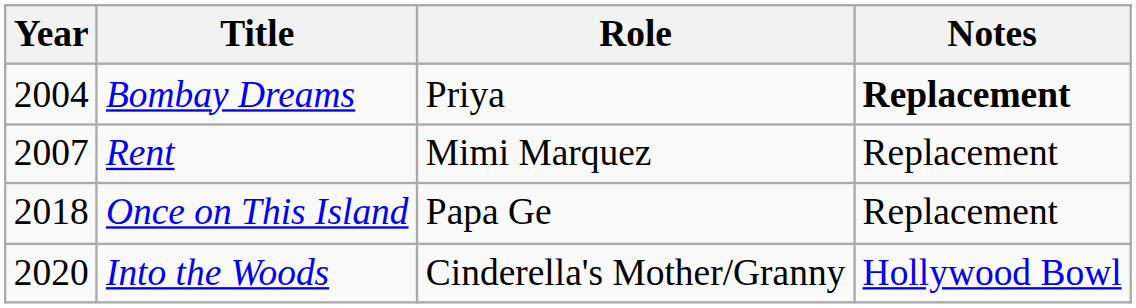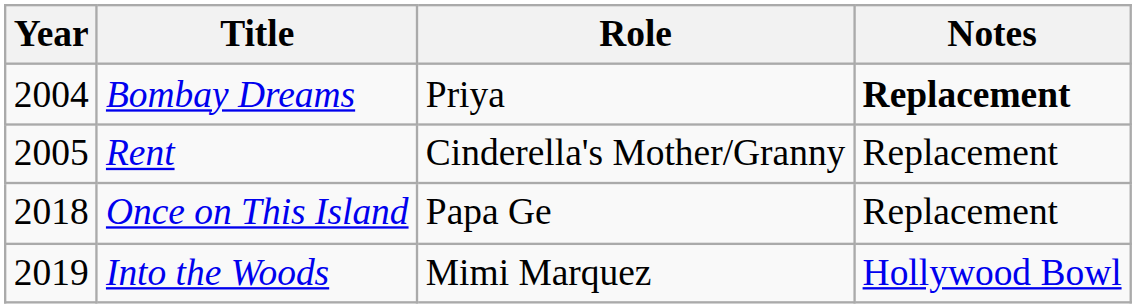Rent | Year: 2007 -> 2005
Rent | Role: Mimi Marquez -> Cinderella's Mother/Granny
Into the Woods | Year: 2020 -> 2019
Into the Woods | Role: Cinderella's Mother/Granny -> Mimi Marquez
